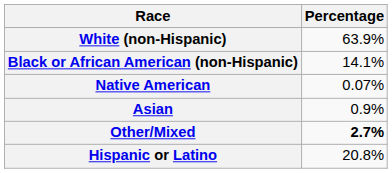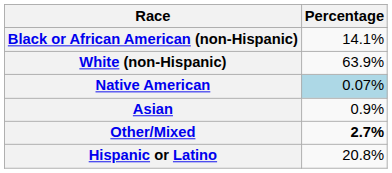rows swapped: White (non-Hispanic) <-> Black or African American (non-Hispanic)
Native American | Percentage: no background -> lightblue background
